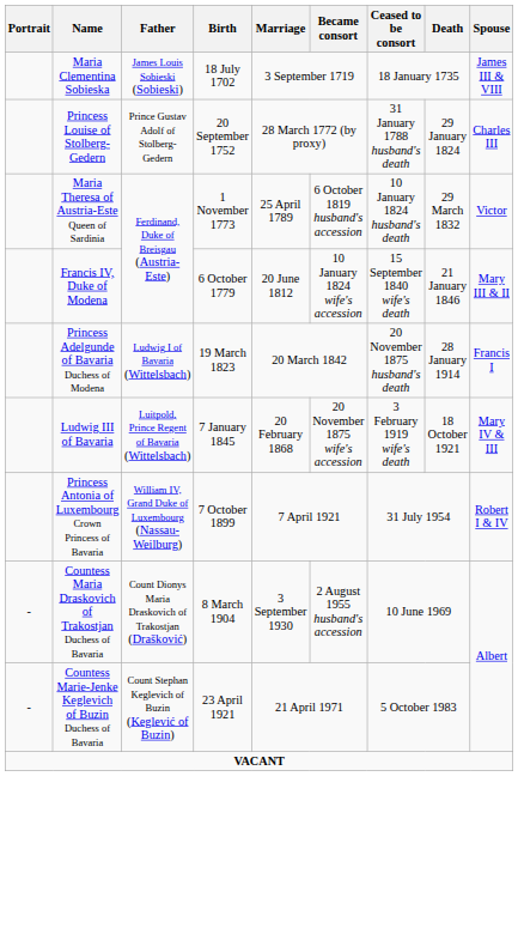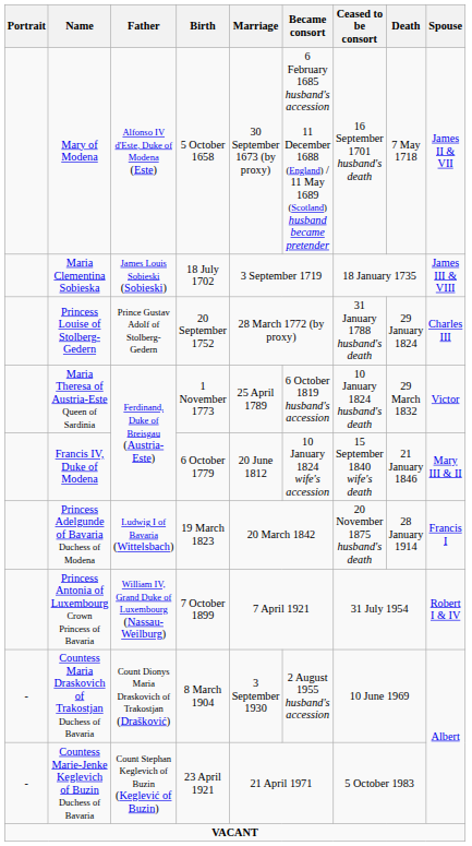+ row: Mary of Modena | Alfonso IV d'Este, Duke of Modena (Este) | 5 October 1658 | 30 September 1673 (by proxy) | 6 February 1685 husband's accession 11 December 1688 (England) / 11 May 1689 (Scotland) husband became pretender | 16 September 1701 husband's death | 7 May 1718 | James II & VII
- row: Ludwig III of Bavaria | Luitpold, Prince Regent of Bavaria (Wittelsbach) | 7 January 1845 | 20 February 1868 | 20 November 1875 wife's accession | 3 February 1919 wife's death | 18 October 1921 | Mary IV & III
